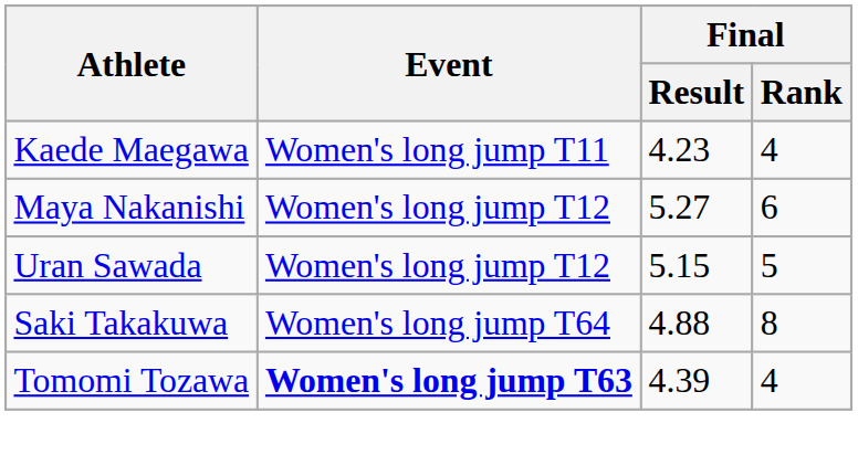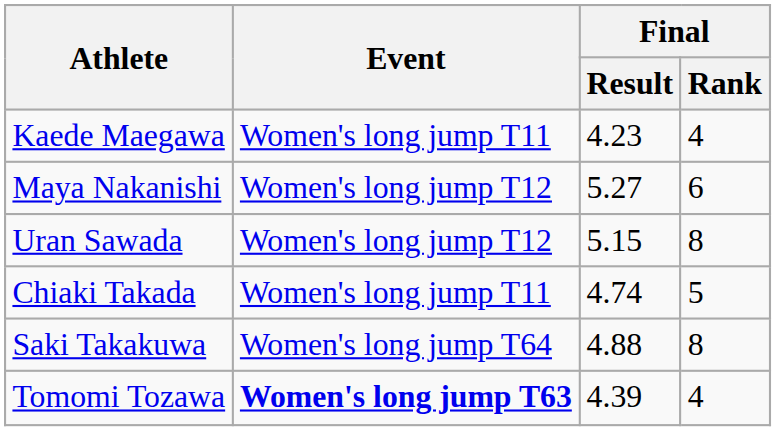Uran Sawada | Final / Rank: 5 -> 8
+ row: Chiaki Takada | Women's long jump T11 | 4.74 | 5
